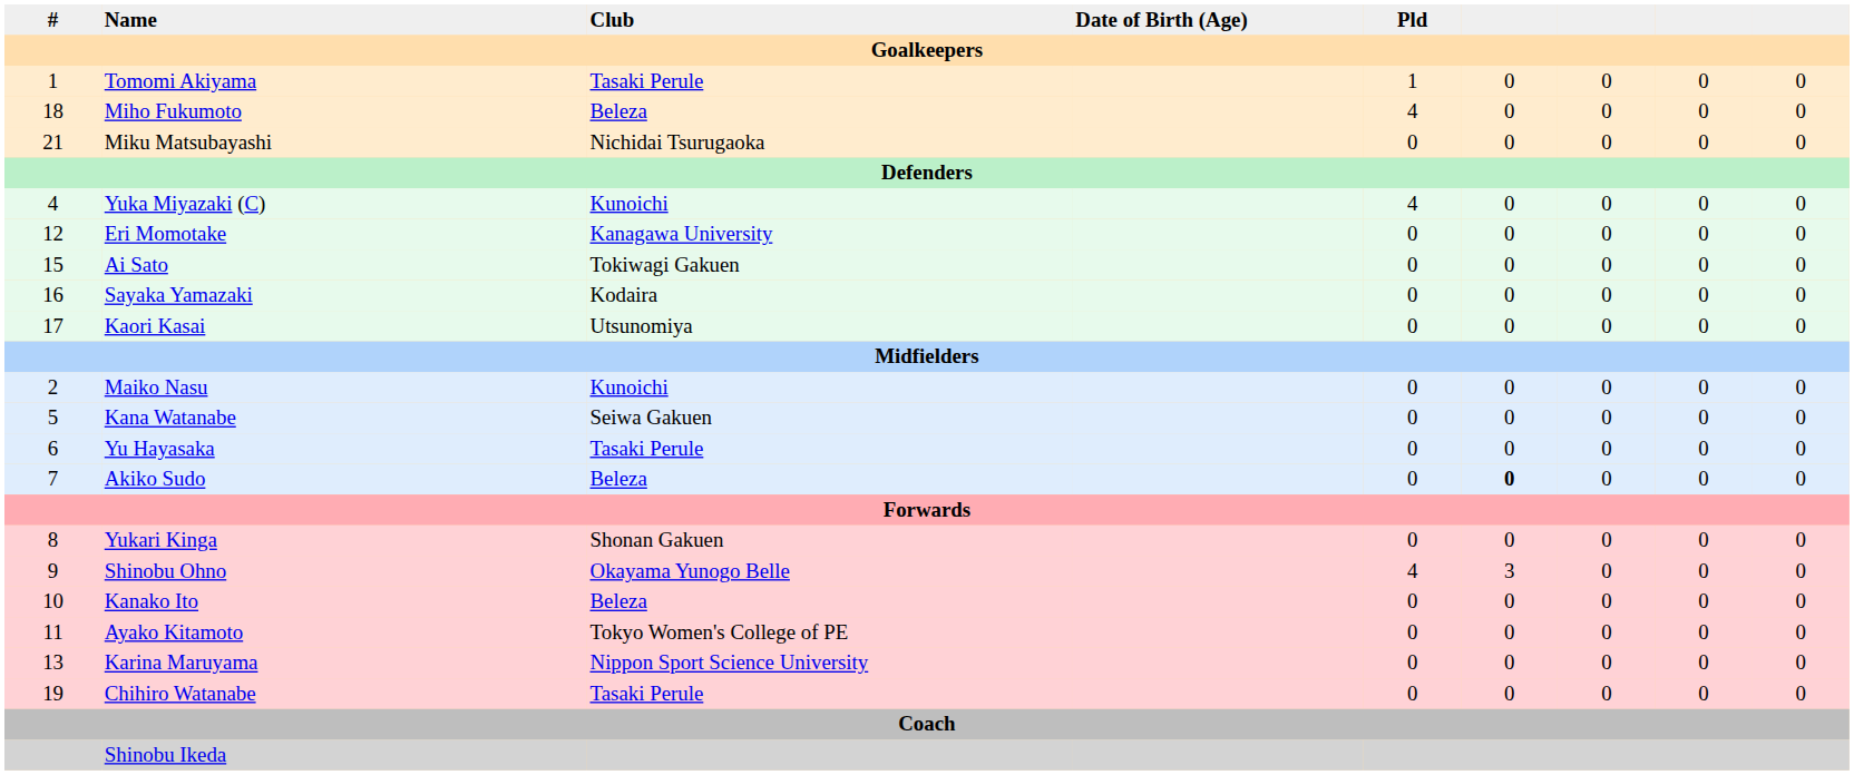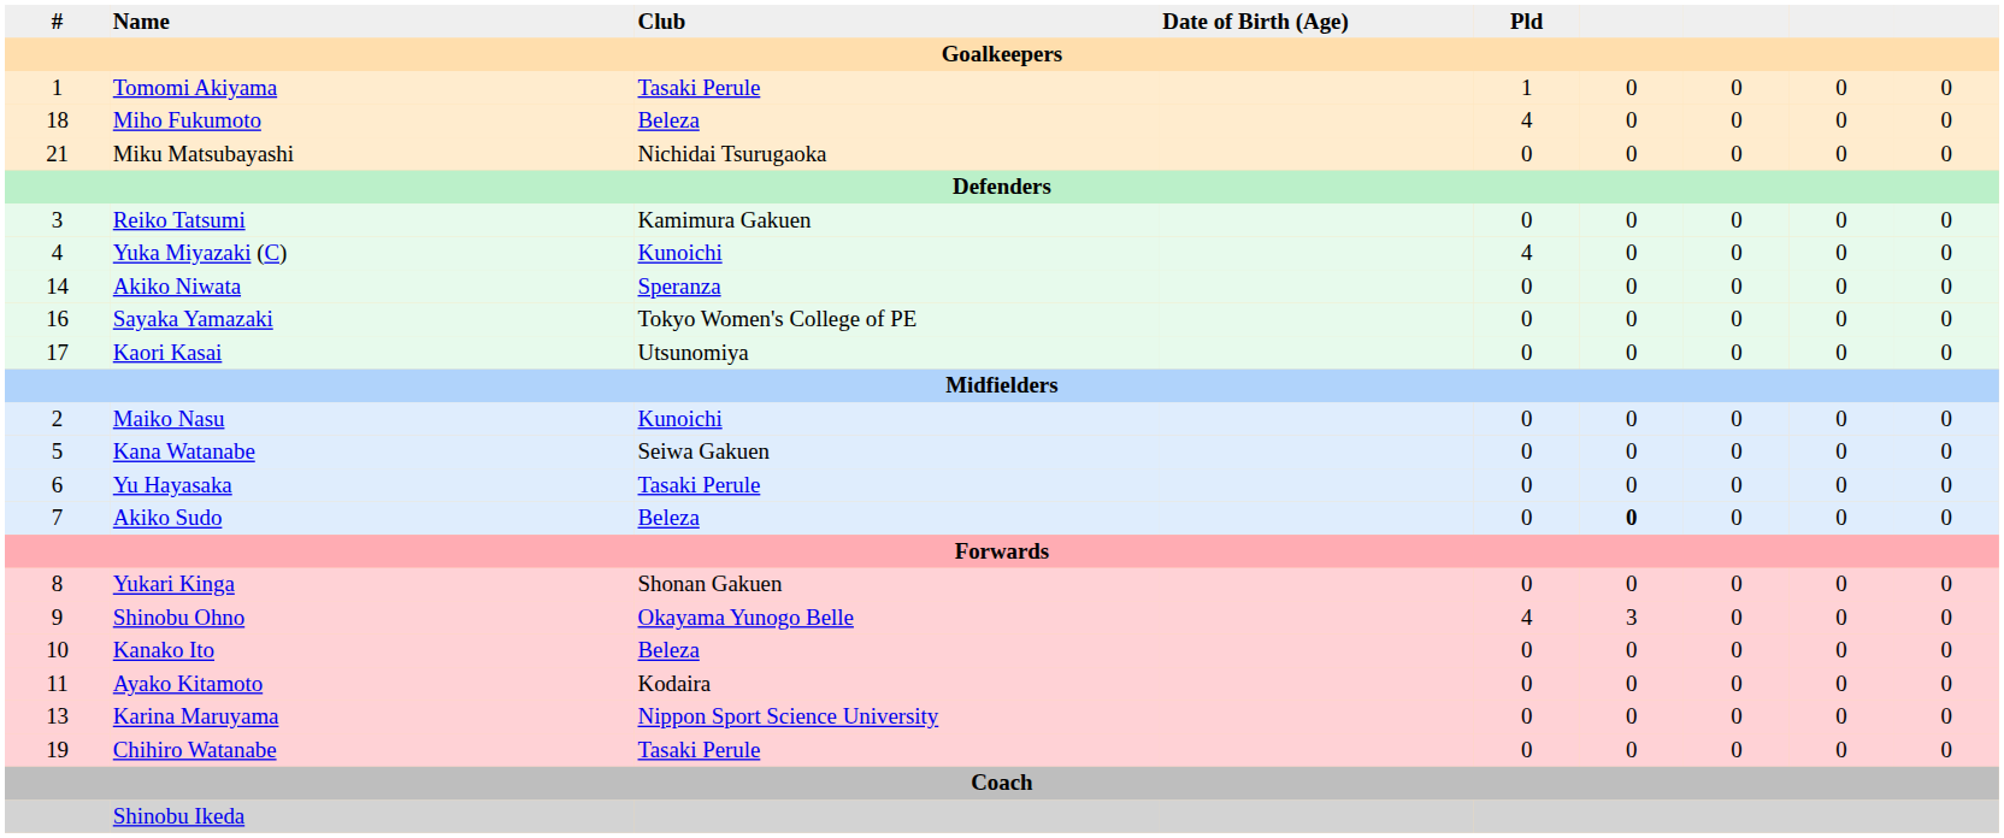+ row: 3 | Reiko Tatsumi | Kamimura Gakuen | 0 | 0 | 0 | 0 | 0
- row: 12 | Eri Momotake | Kanagawa University | 0 | 0 | 0 | 0 | 0
+ row: 14 | Akiko Niwata | Speranza | 0 | 0 | 0 | 0 | 0
- row: 15 | Ai Sato | Tokiwagi Gakuen | 0 | 0 | 0 | 0 | 0
Sayaka Yamazaki | Club: Kodaira -> Tokyo Women's College of PE
Ayako Kitamoto | Club: Tokyo Women's College of PE -> Kodaira
